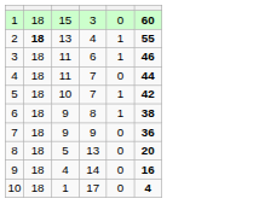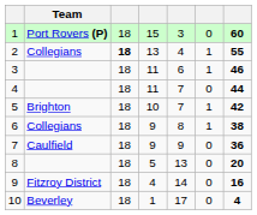+ column: Team | Port Rovers (P) | Collegians | Brighton | Collegians | Caulfield | Fitzroy District | Beverley
